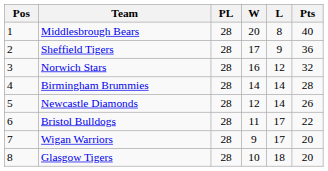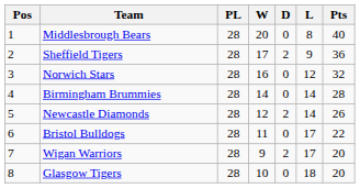+ column: D | 0 | 2 | 0 | 0 | 2 | 0 | 2 | 0
